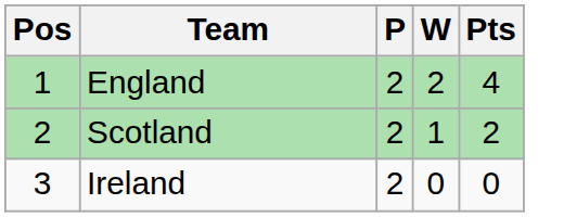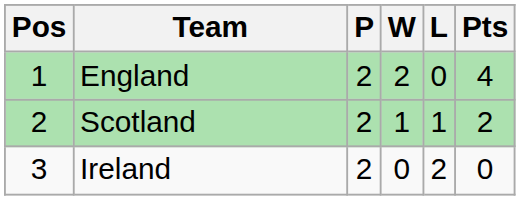+ column: L | 0 | 1 | 2
